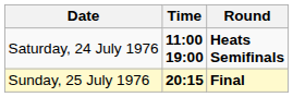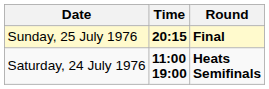rows swapped: Saturday, 24 July 1976 <-> Sunday, 25 July 1976
